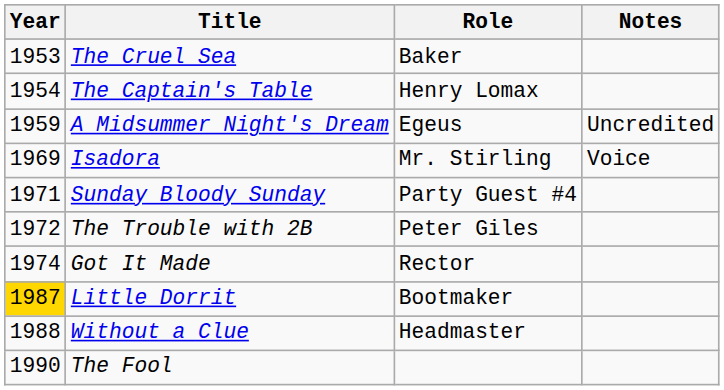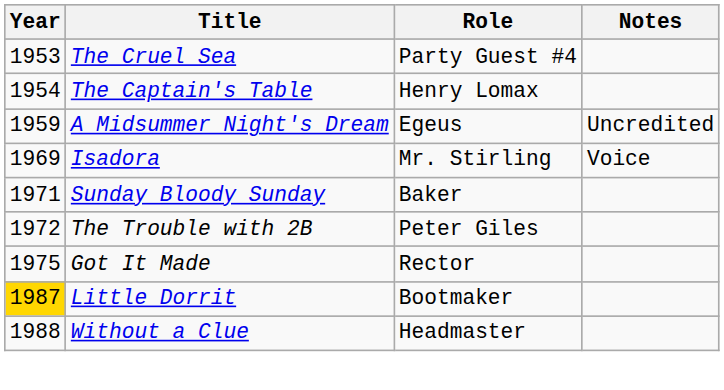The Cruel Sea | Role: Baker -> Party Guest #4
Sunday Bloody Sunday | Role: Party Guest #4 -> Baker
Got It Made | Year: 1974 -> 1975
- row: 1990 | The Fool
